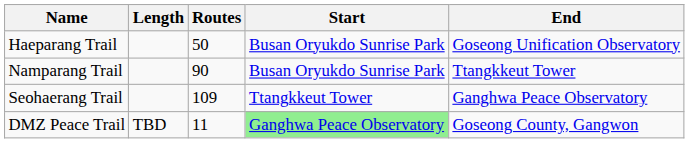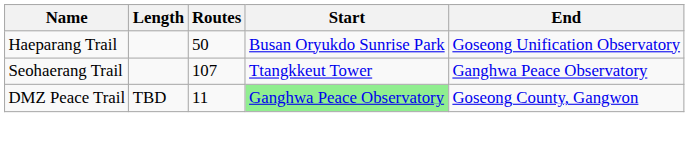- row: Namparang Trail | 90 | Busan Oryukdo Sunrise Park | Ttangkkeut Tower
Seohaerang Trail | Routes: 109 -> 107
